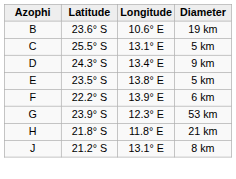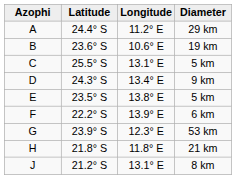+ row: A | 24.4° S | 11.2° E | 29 km
